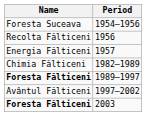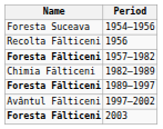- row: Energia Fălticeni | 1957
+ row: Foresta Fălticeni | 1957–1982
